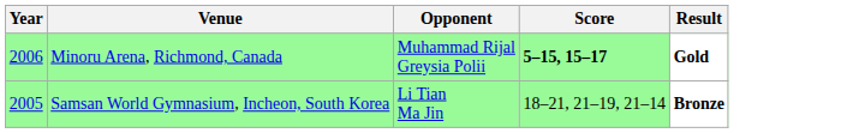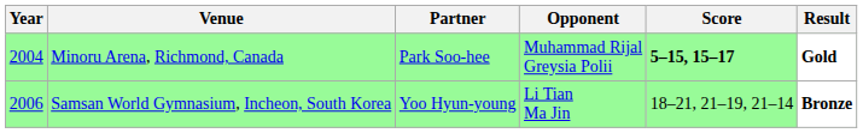+ column: Partner | Park Soo-hee | Yoo Hyun-young
Minoru Arena, Richmond, Canada | Year: 2006 -> 2004
Samsan World Gymnasium, Incheon, South Korea | Year: 2005 -> 2006
